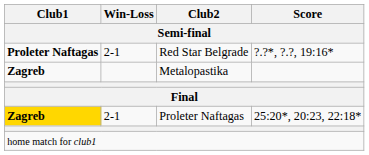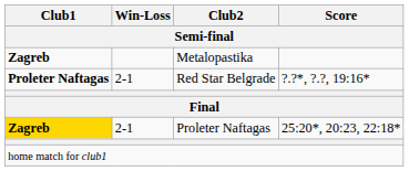rows swapped: Metalopastika <-> Red Star Belgrade
